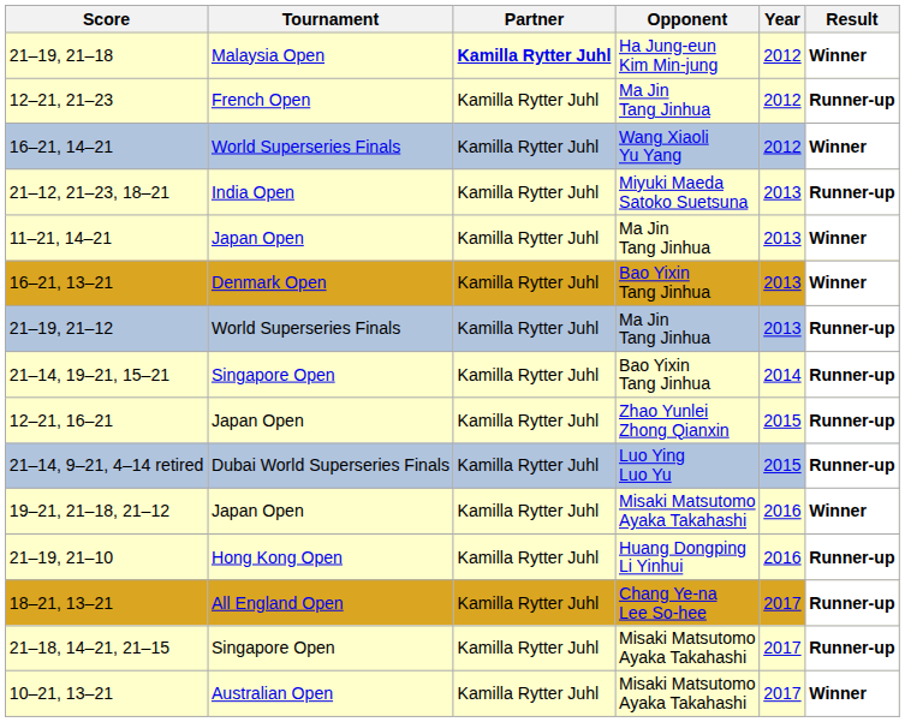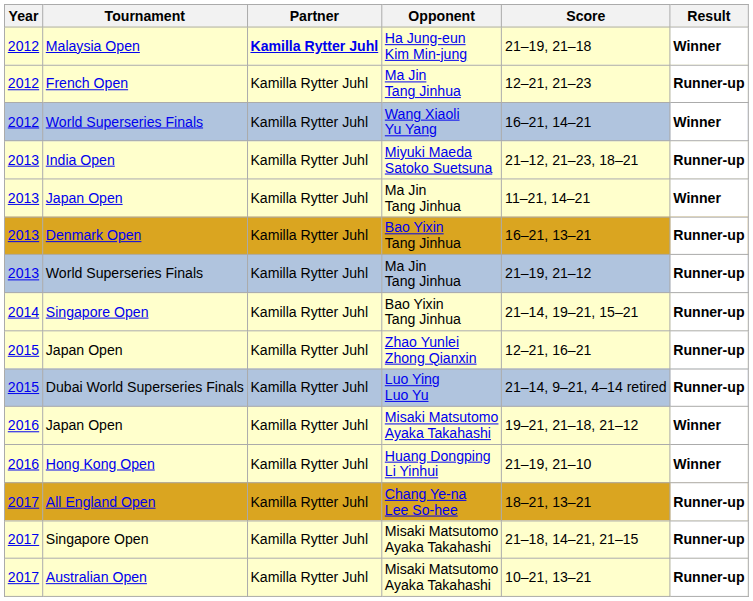columns swapped: Year <-> Score
Denmark Open | Result: Winner -> Runner-up
Hong Kong Open | Result: Runner-up -> Winner
Australian Open | Result: Winner -> Runner-up
